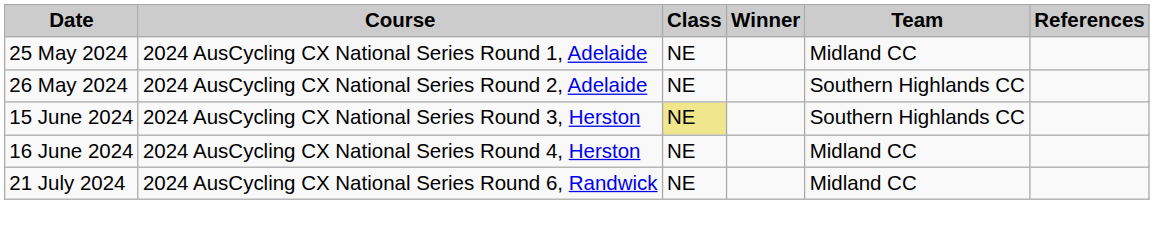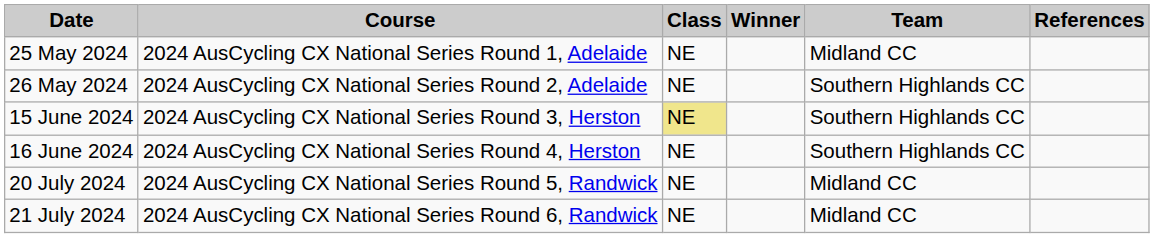16 June 2024 | Team: Midland CC -> Southern Highlands CC
+ row: 20 July 2024 | 2024 AusCycling CX National Series Round 5, Randwick | NE | Midland CC
